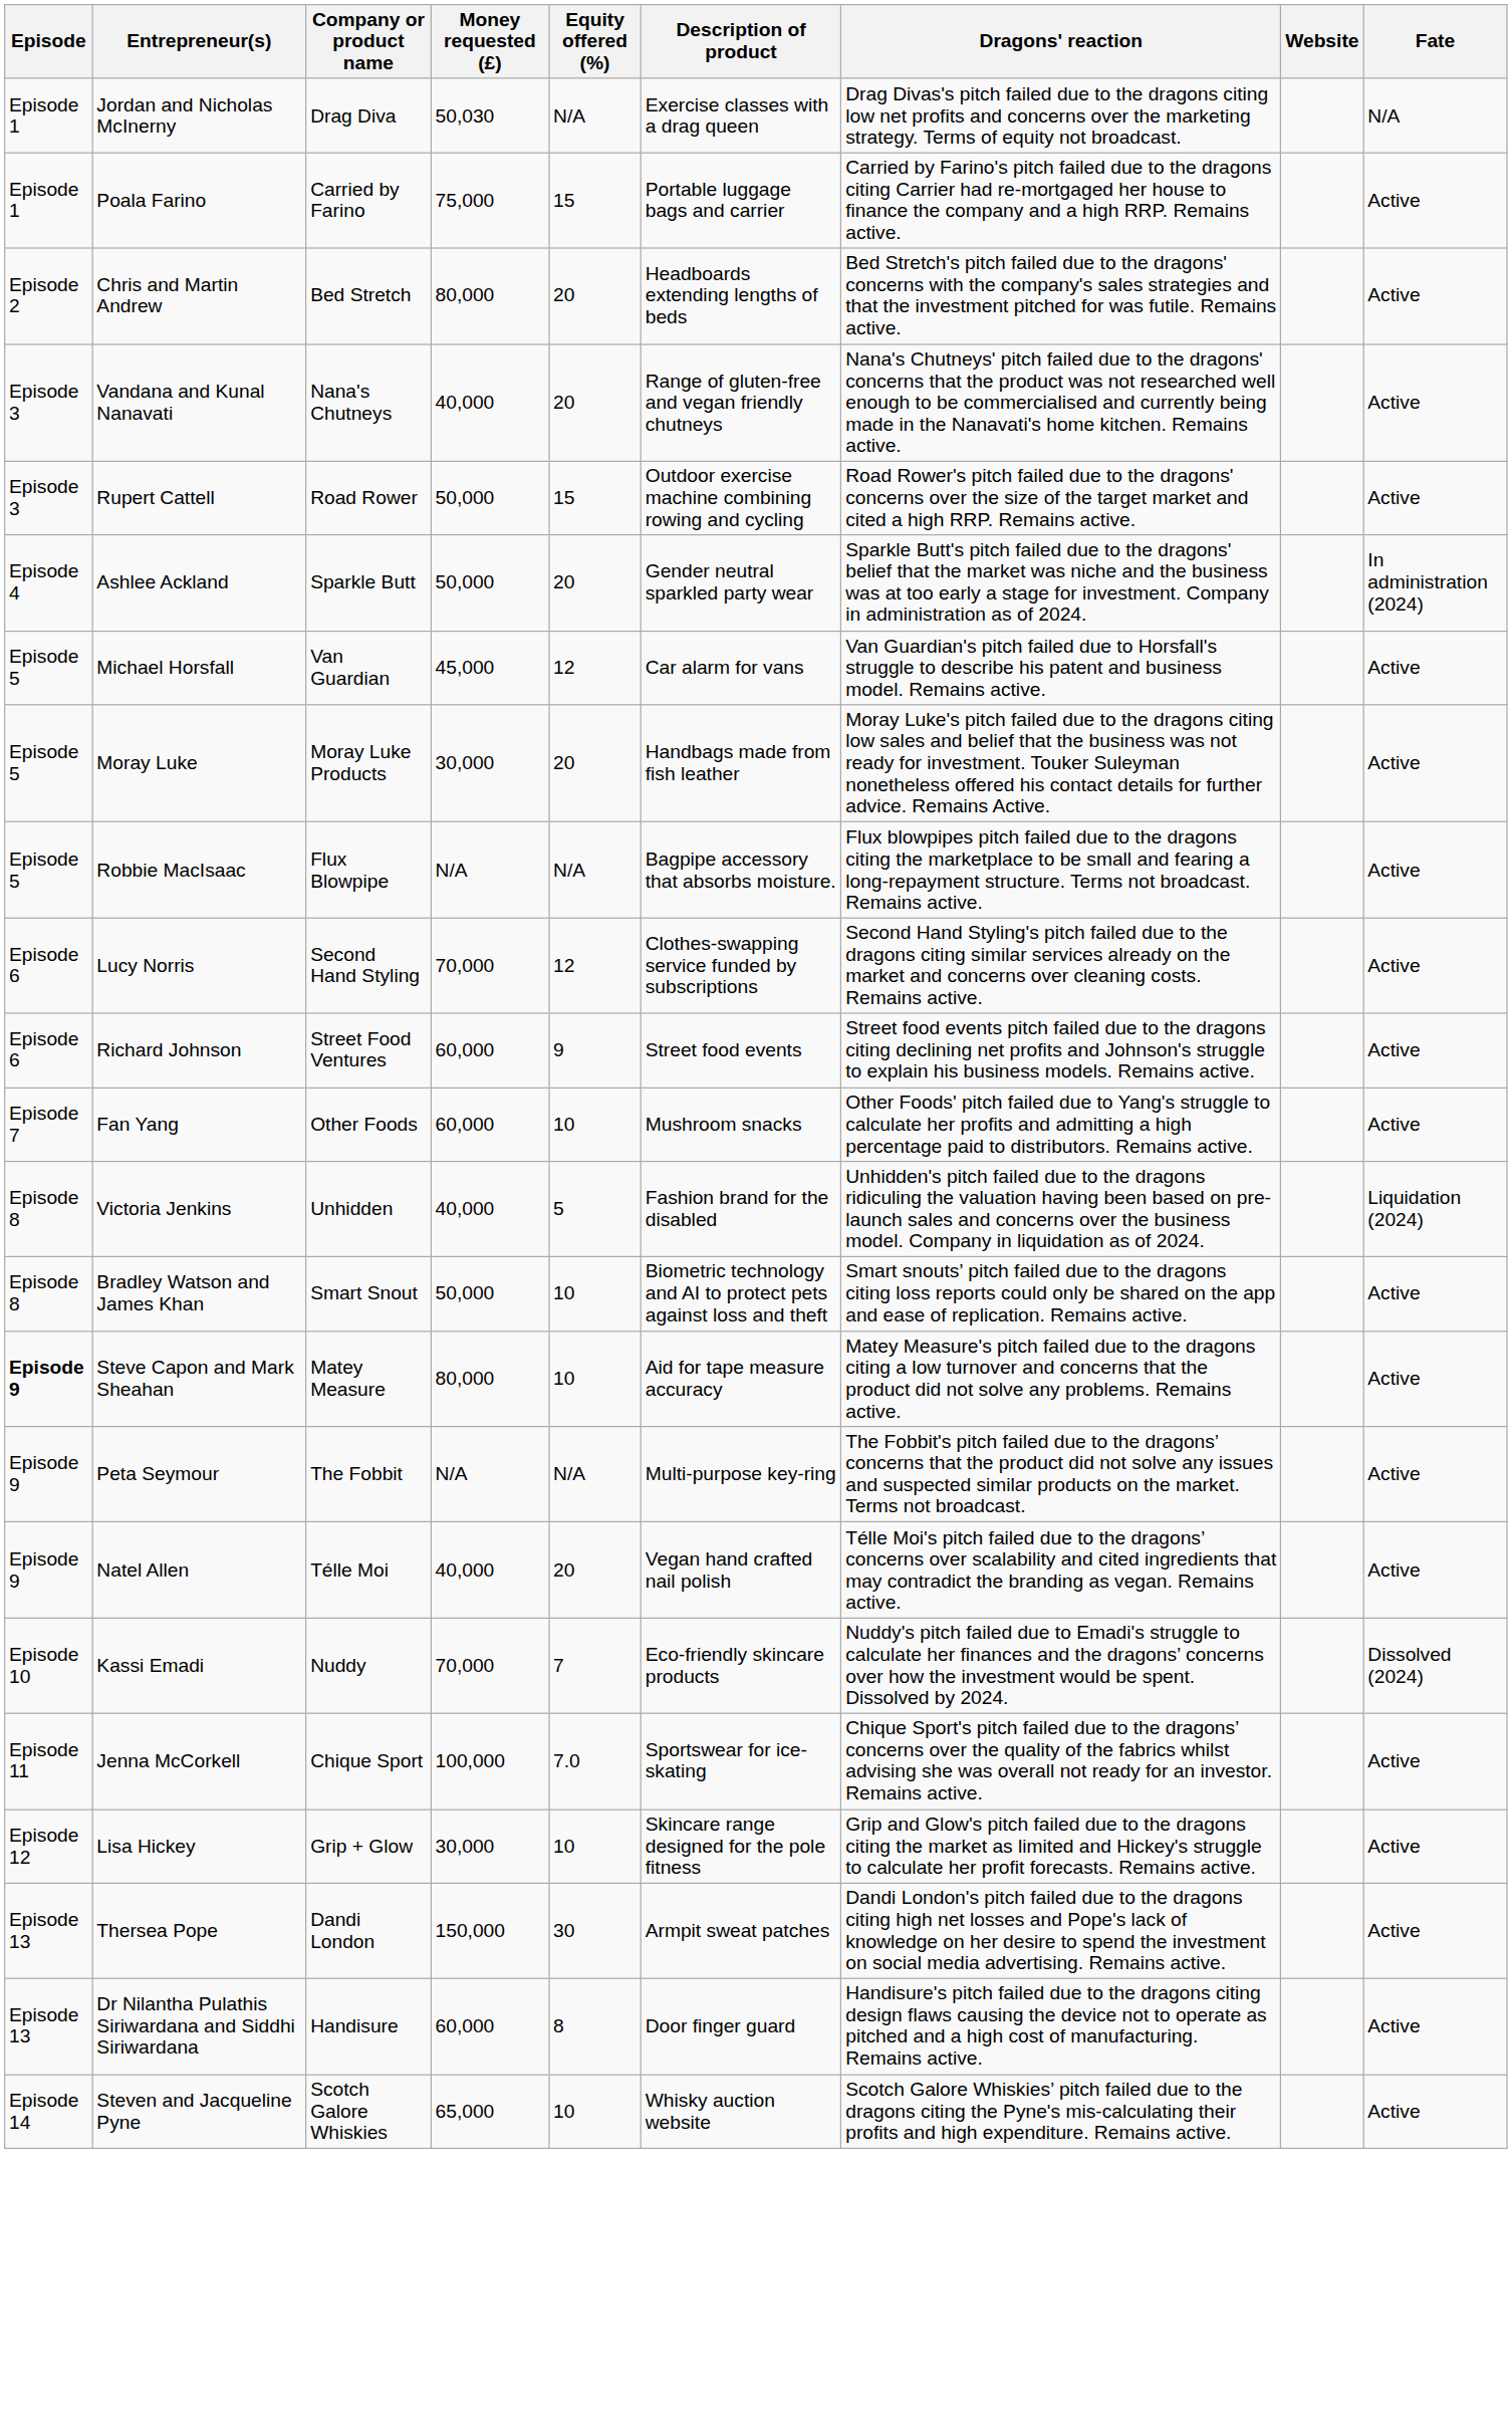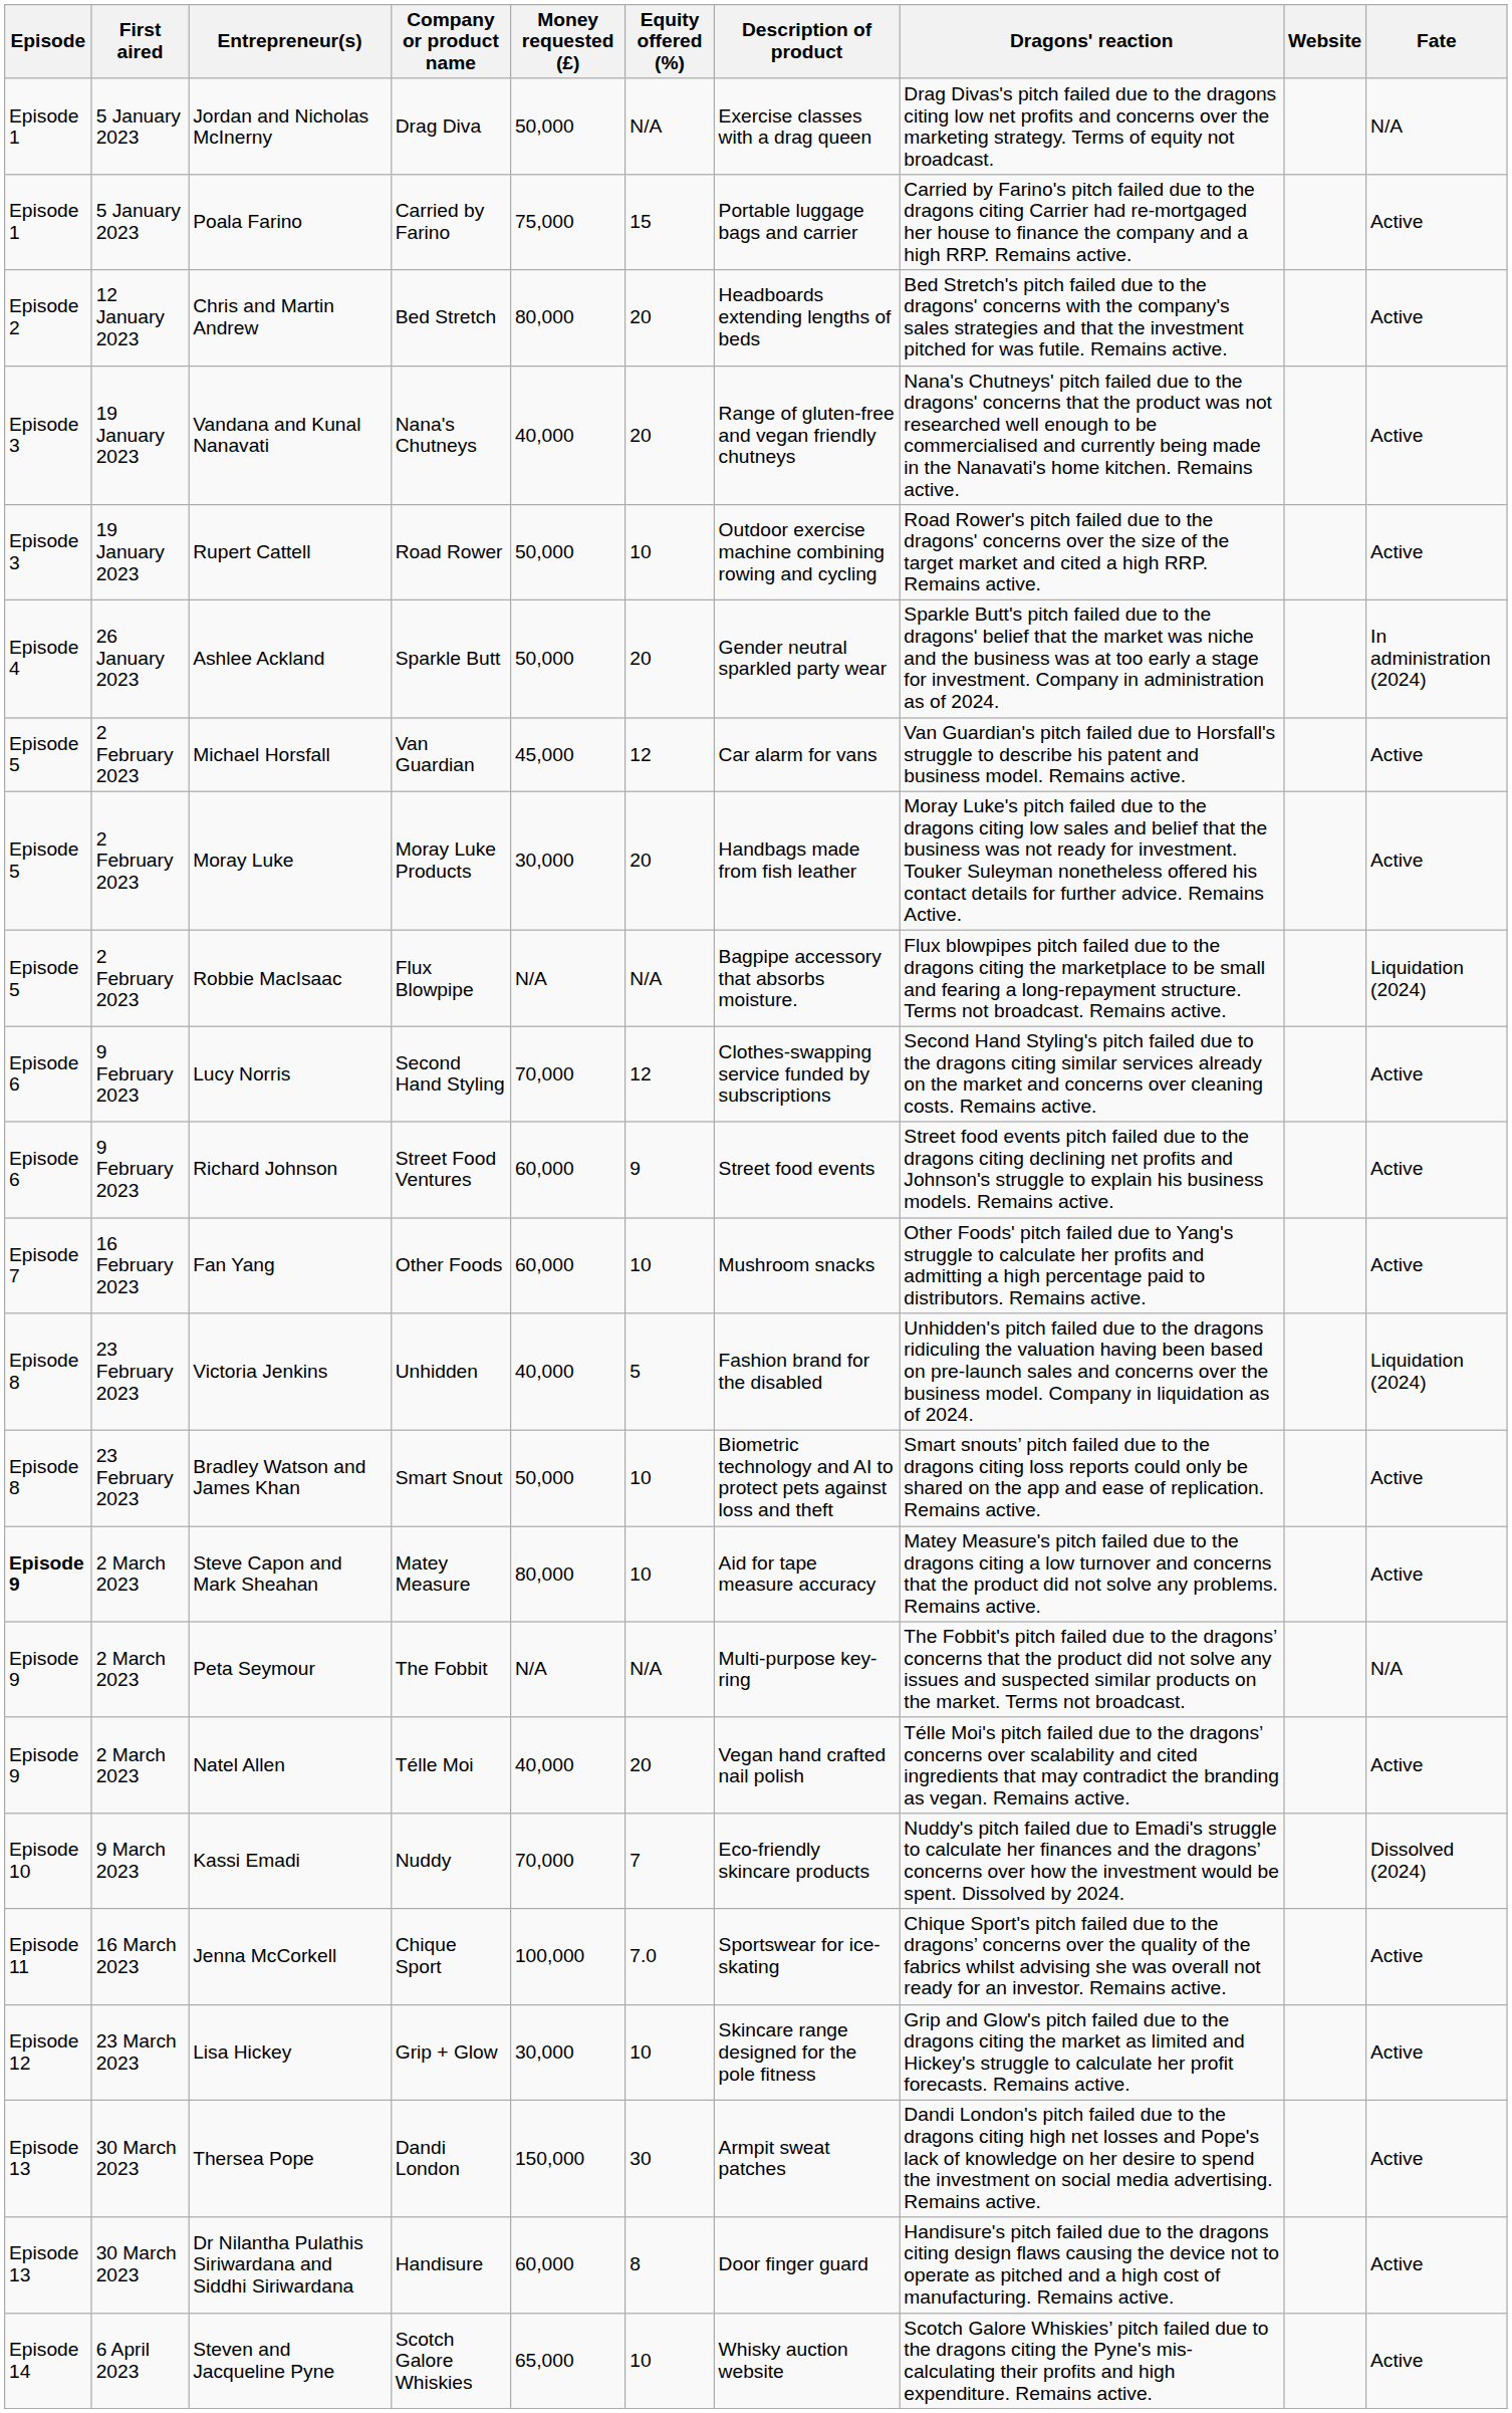+ column: First aired | 5 January 2023 | 5 January 2023 | 12 January 2023 | 19 January 2023 | 19 January 2023 | 26 January 2023 | 2 February 2023 | 2 February 2023 | 2 February 2023 | 9 February 2023 | 9 February 2023 | 16 February 2023 | 23 February 2023 | 23 February 2023 | 2 March 2023 | 2 March 2023 | 2 March 2023 | 9 March 2023 | 16 March 2023 | 23 March 2023 | 30 March 2023 | 30 March 2023 | 6 April 2023
Jordan and Nicholas McInerny | Money requested (£): 50,030 -> 50,000
Rupert Cattell | Equity offered (%): 15 -> 10
Robbie MacIsaac | Fate: Active -> Liquidation (2024)
Peta Seymour | Fate: Active -> N/A
